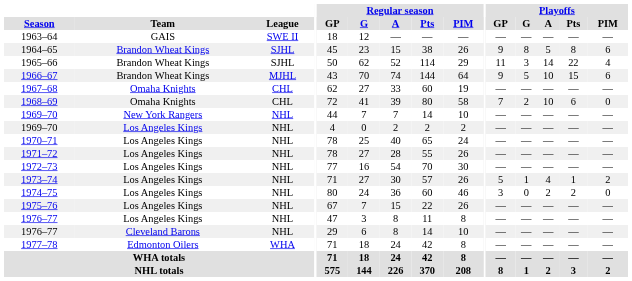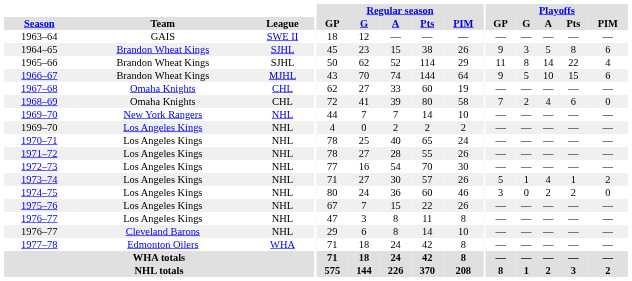1964–65 | Playoffs / G: 8 -> 3
1965–66 | Playoffs / G: 3 -> 8
1968–69 | Playoffs / A: 10 -> 4
